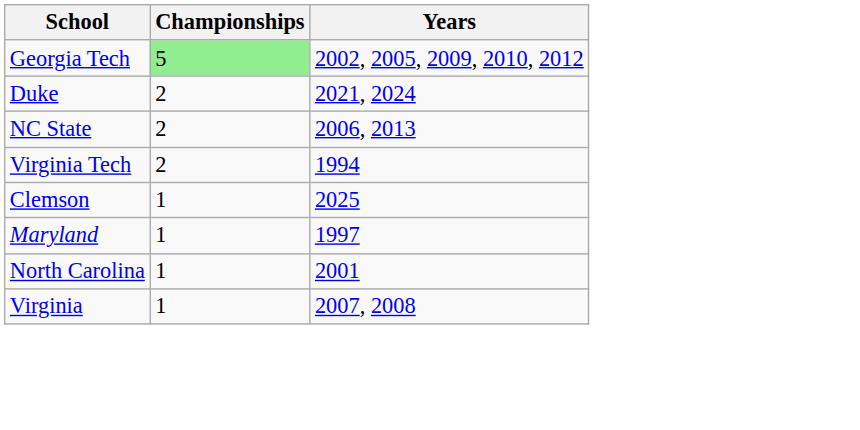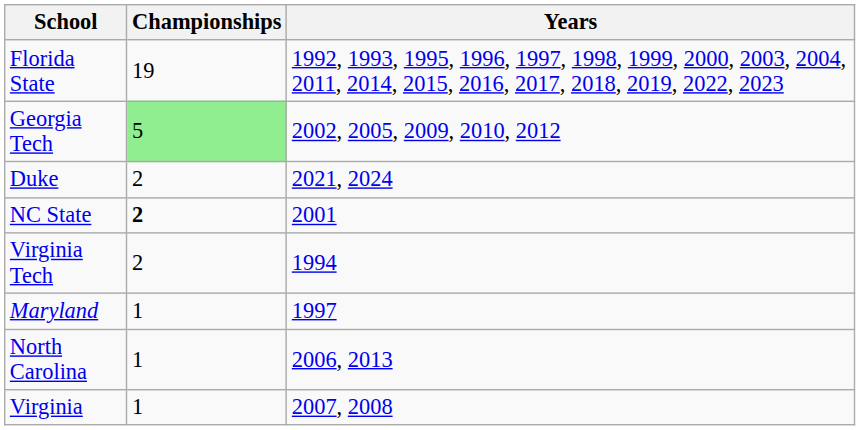+ row: Florida State | 19 | 1992, 1993, 1995, 1996, 1997, 1998, 1999, 2000, 2003, 2004, 2011, 2014, 2015, 2016, 2017, 2018, 2019, 2022, 2023
NC State | Championships: normal -> bold
NC State | Years: 2006, 2013 -> 2001
- row: Clemson | 1 | 2025
North Carolina | Years: 2001 -> 2006, 2013
